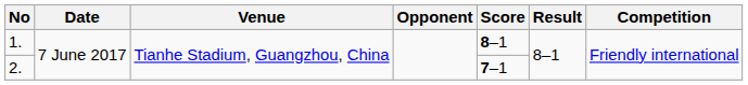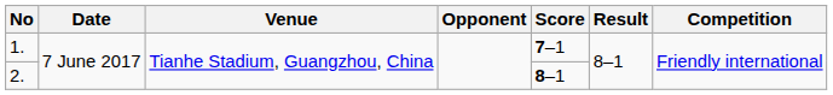1. | Score: 8–1 -> 7–1
2. | Score: 7–1 -> 8–1
